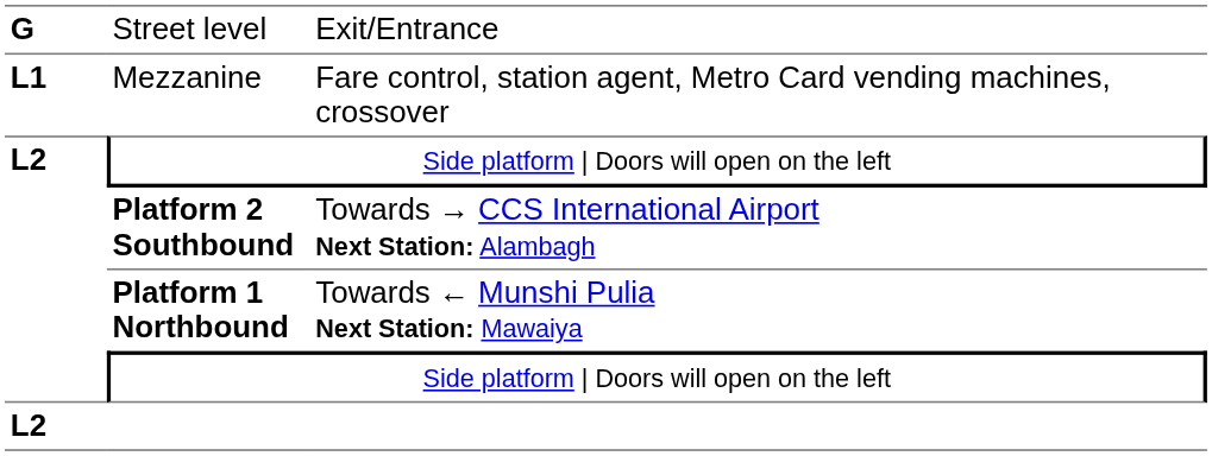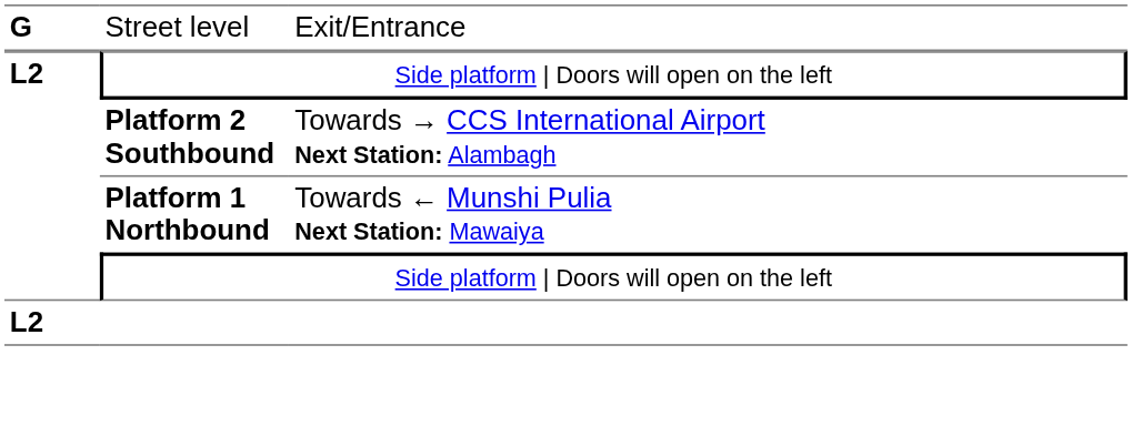- row: L1 | Mezzanine | Fare control, station agent, Metro Card vending machines, crossover
